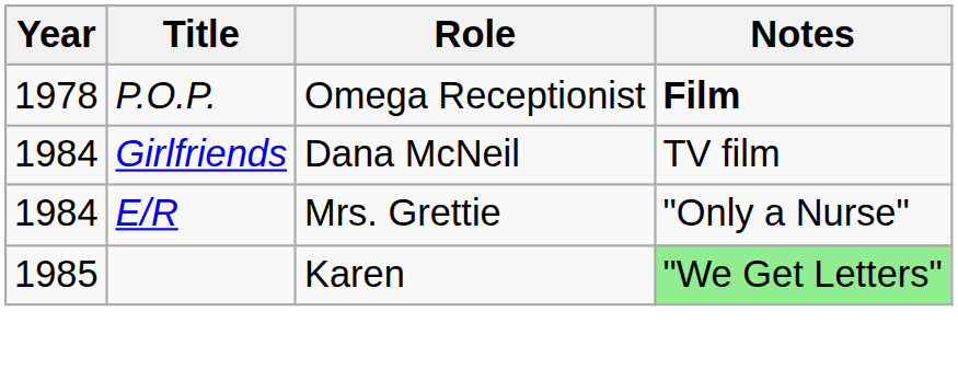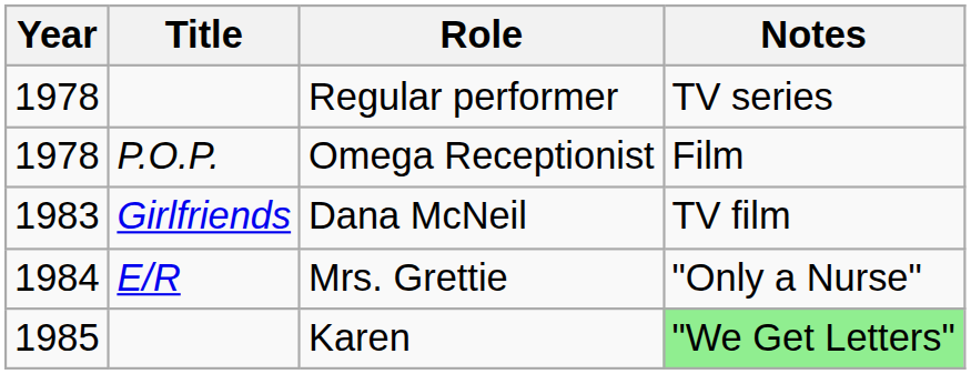+ row: 1978 | Regular performer | TV series
Omega Receptionist | Notes: bold -> normal
Dana McNeil | Year: 1984 -> 1983
